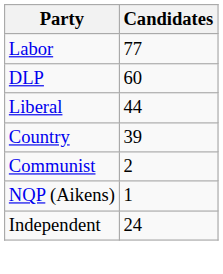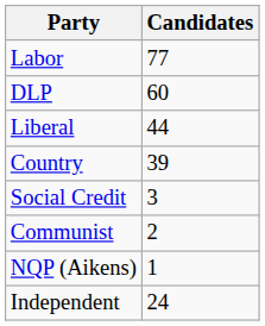+ row: Social Credit | 3
